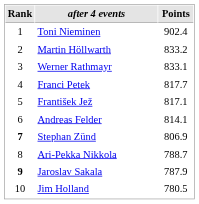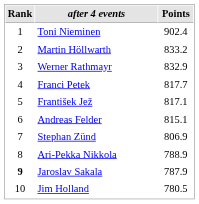Werner Rathmayr | Points: 833.1 -> 832.9
Andreas Felder | Points: 814.1 -> 815.1
Stephan Zünd | Rank: bold -> normal
Ari-Pekka Nikkola | Points: 788.7 -> 788.9
